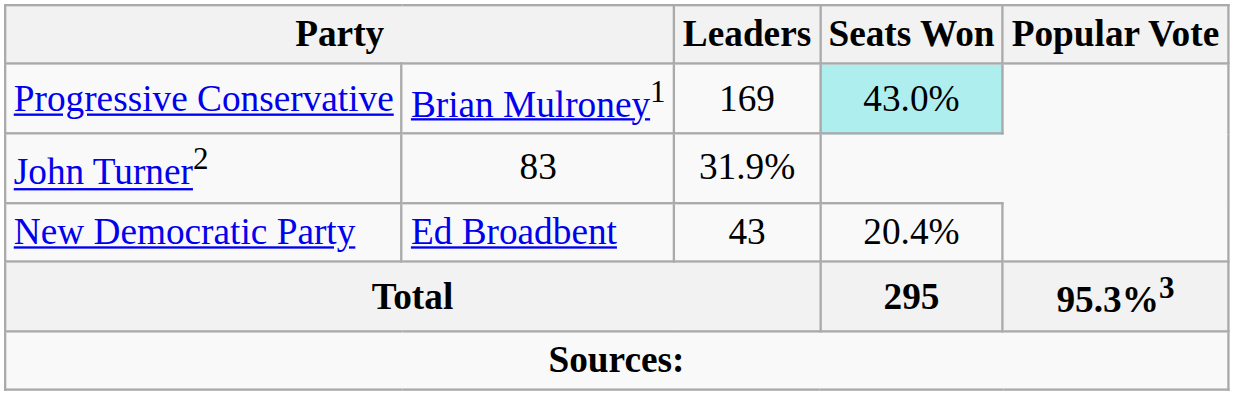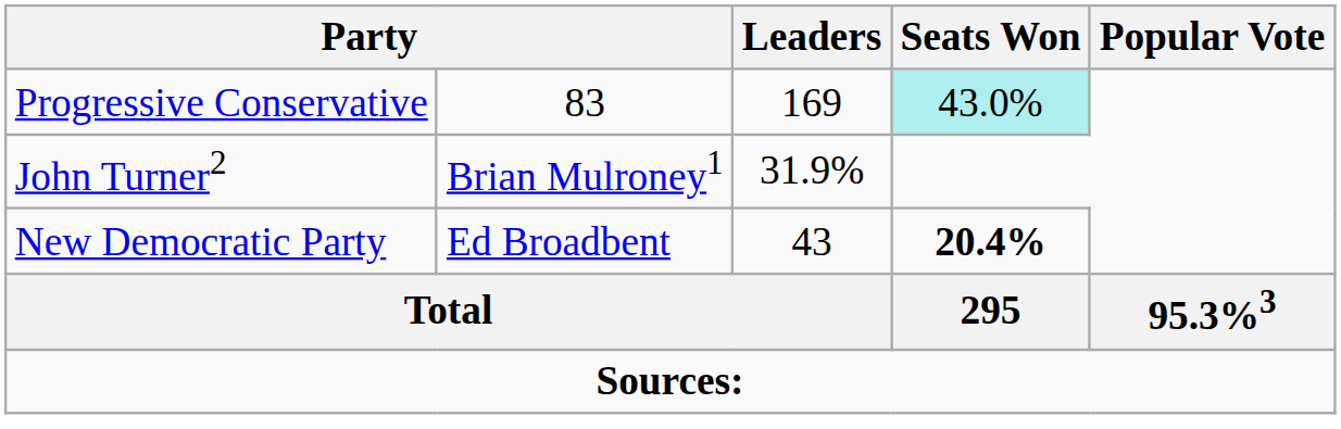Progressive Conservative | column 2: Brian Mulroney1 -> 83
John Turner2 | column 2: 83 -> Brian Mulroney1
New Democratic Party | Seats Won: normal -> bold
